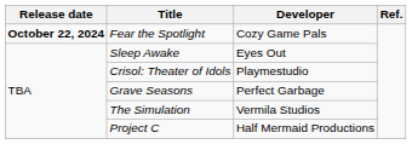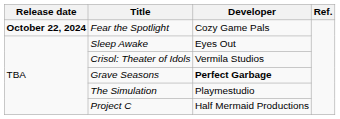Crisol: Theater of Idols | Developer: Playmestudio -> Vermila Studios
Grave Seasons | Developer: normal -> bold
The Simulation | Developer: Vermila Studios -> Playmestudio
